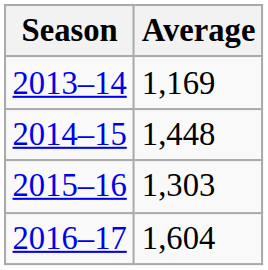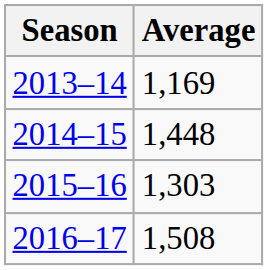2016–17 | Average: 1,604 -> 1,508
